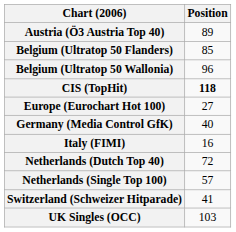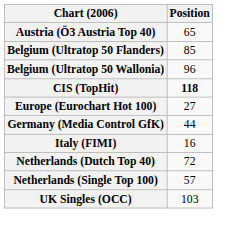Austria (Ö3 Austria Top 40) | Position: 89 -> 65
Germany (Media Control GfK) | Position: 40 -> 44
- row: Switzerland (Schweizer Hitparade) | 41
